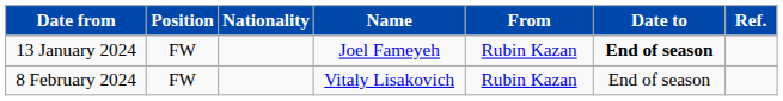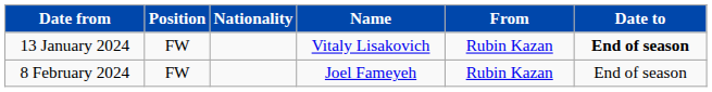- column: Ref.
13 January 2024 | Name: Joel Fameyeh -> Vitaly Lisakovich
8 February 2024 | Name: Vitaly Lisakovich -> Joel Fameyeh
